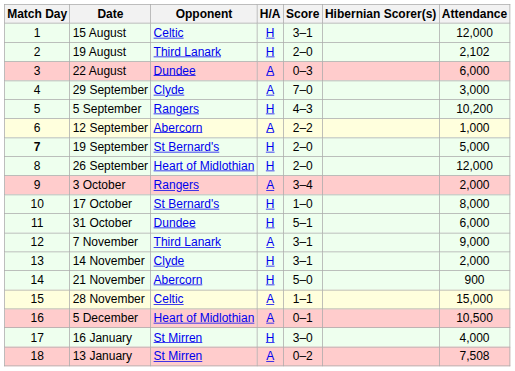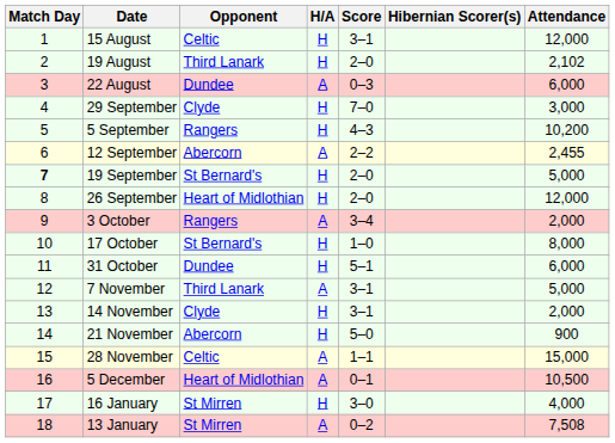29 September | H/A: A -> H
12 September | Attendance: 1,000 -> 2,455
7 November | Attendance: 9,000 -> 5,000
